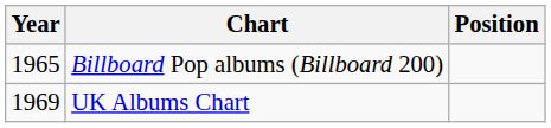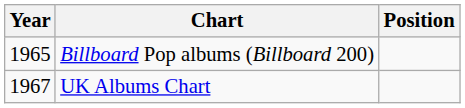UK Albums Chart | Year: 1969 -> 1967
